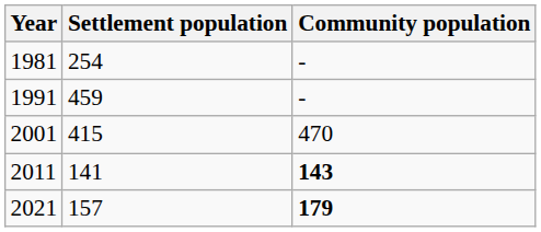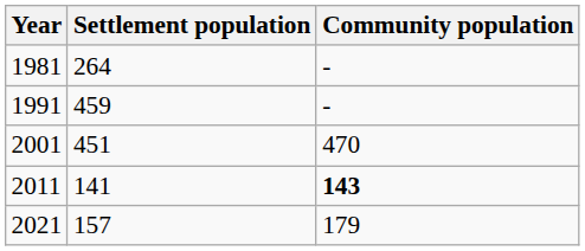1981 | Settlement population: 254 -> 264
2001 | Settlement population: 415 -> 451
2021 | Community population: bold -> normal
